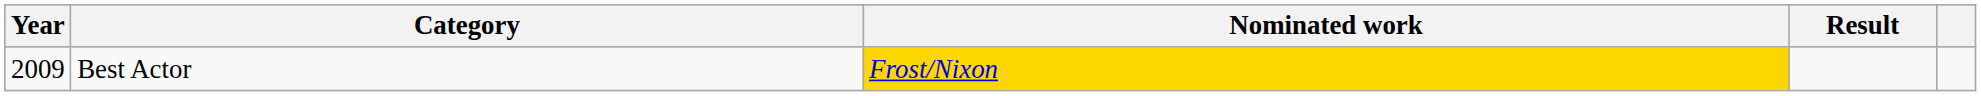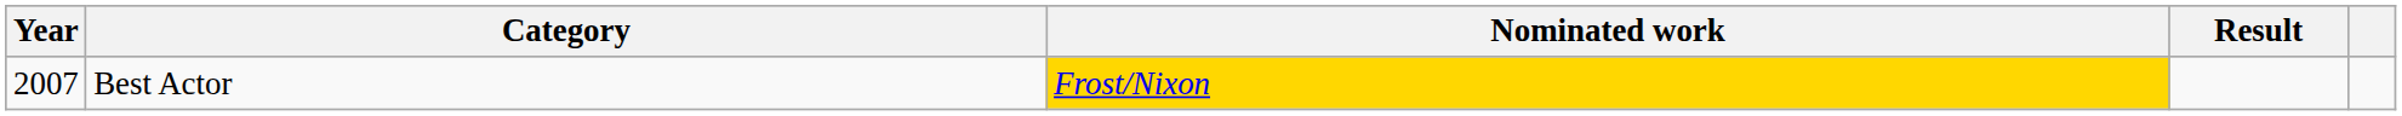Best Actor | Year: 2009 -> 2007
